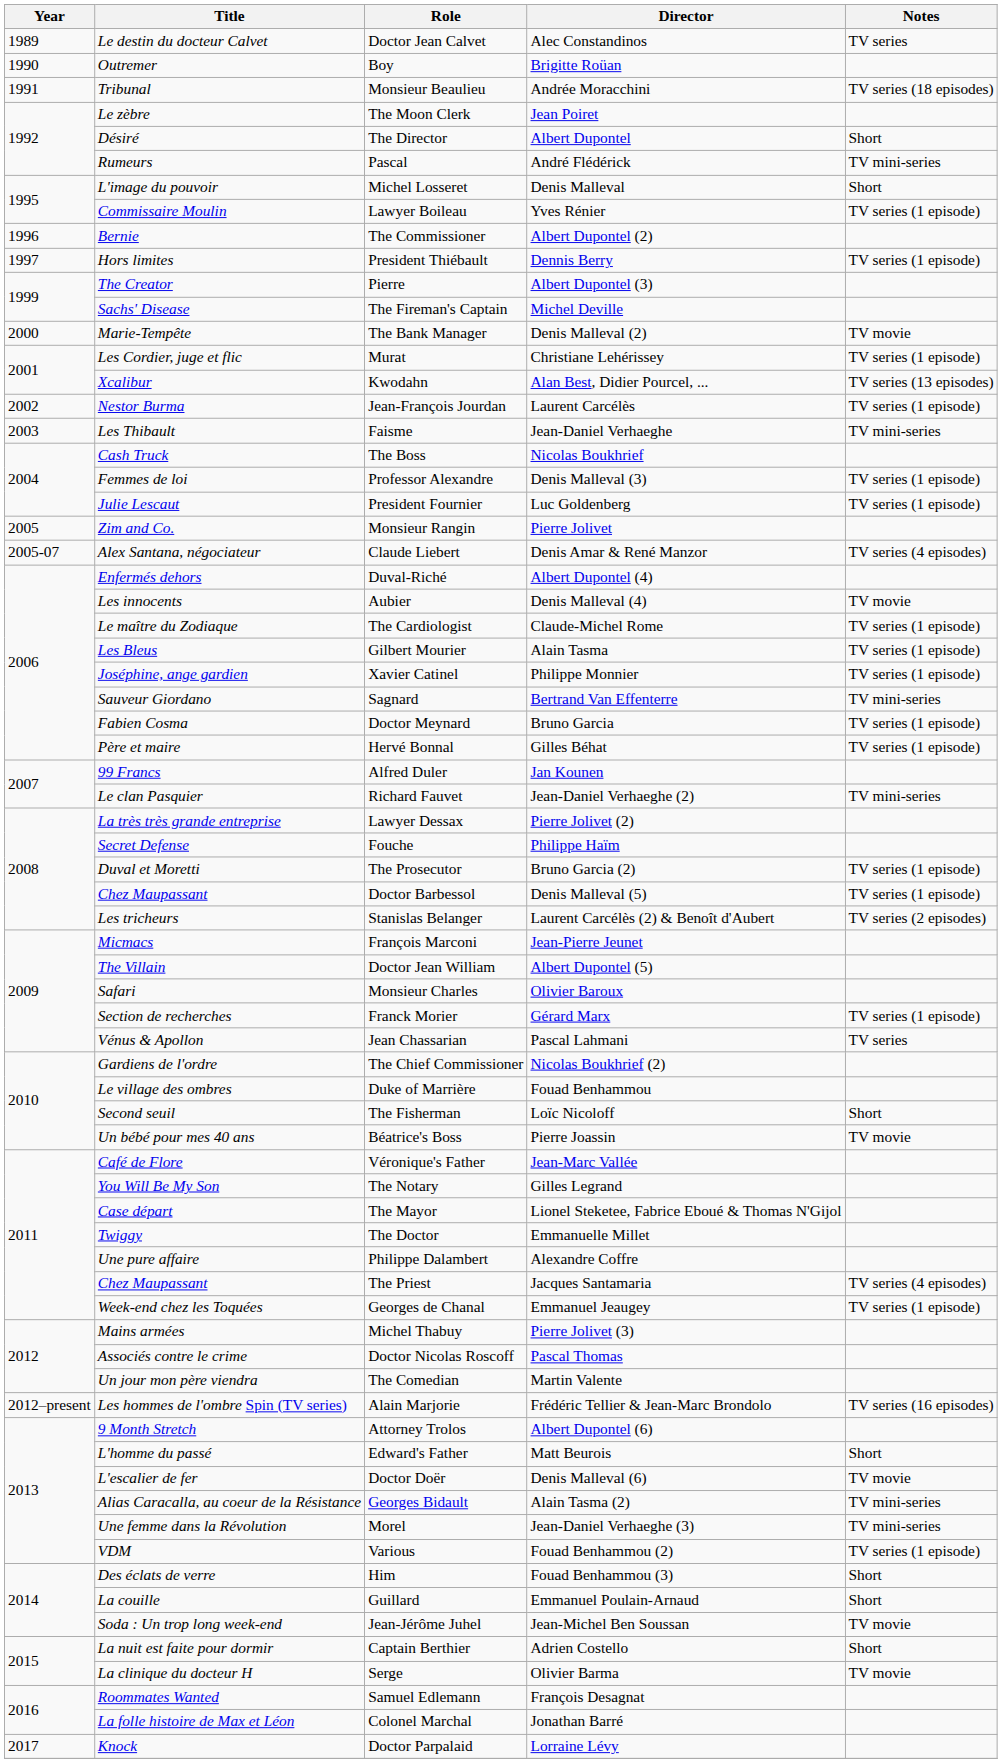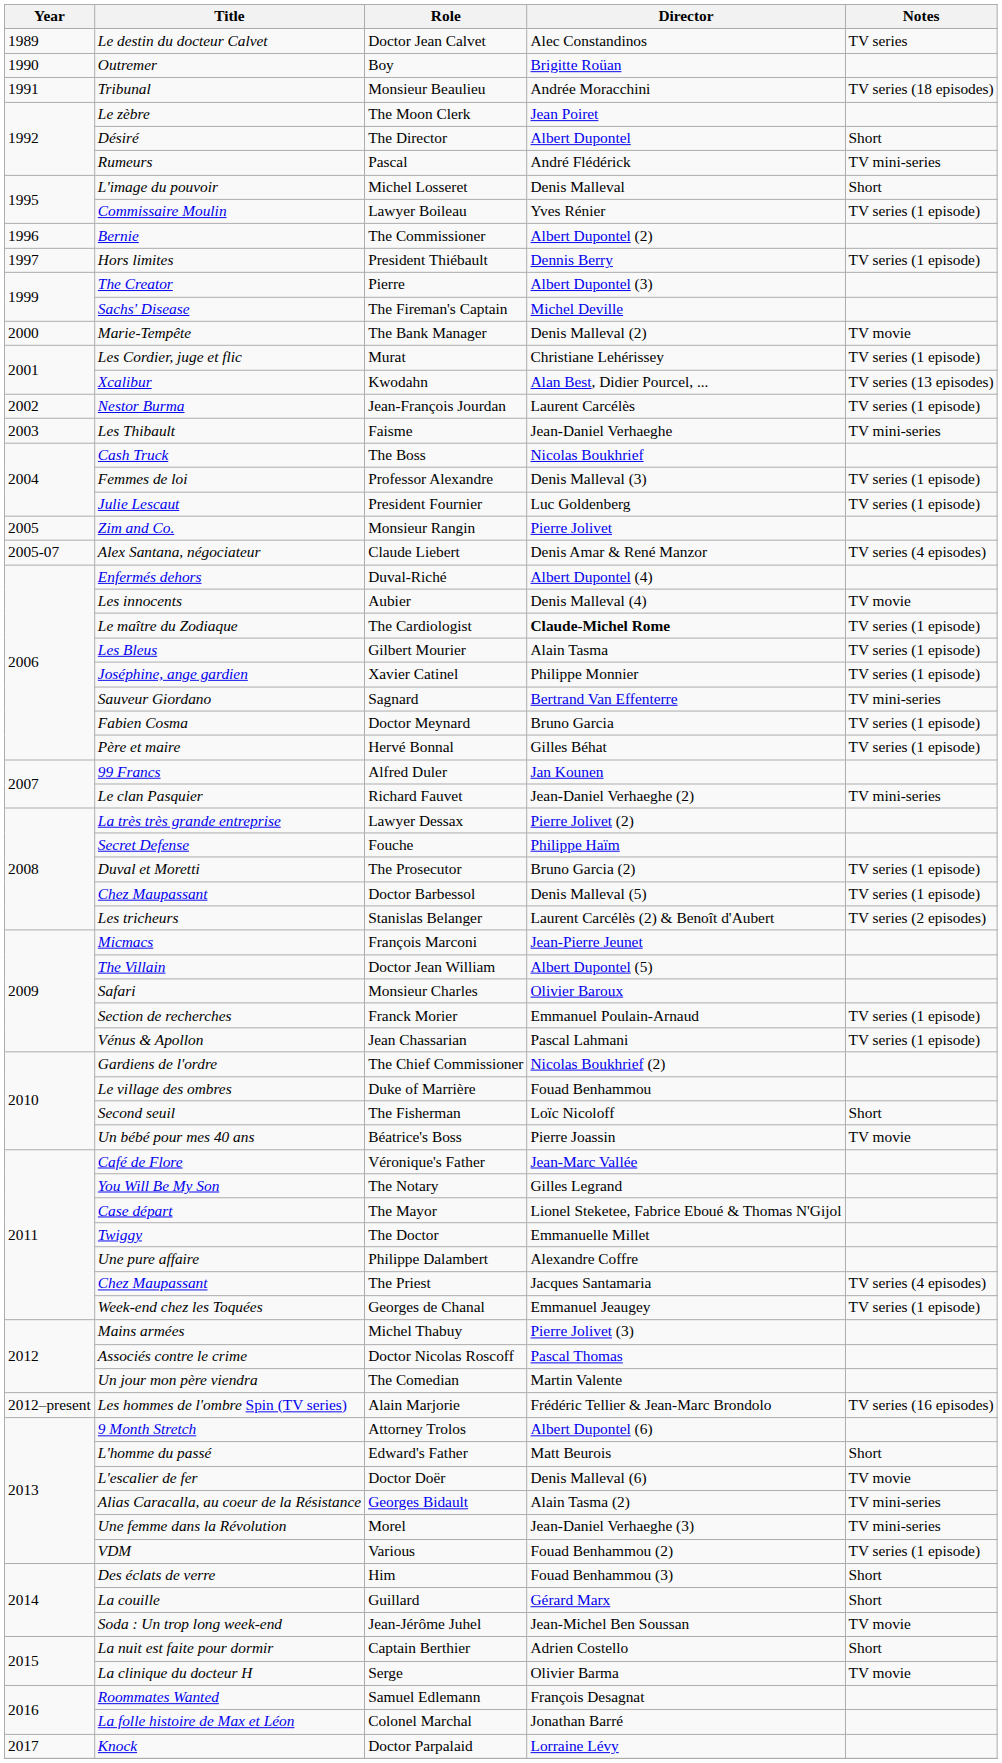The Cardiologist | Director: normal -> bold
Franck Morier | Director: Gérard Marx -> Emmanuel Poulain-Arnaud
Jean Chassarian | Notes: TV series -> TV series (1 episode)
Guillard | Director: Emmanuel Poulain-Arnaud -> Gérard Marx
